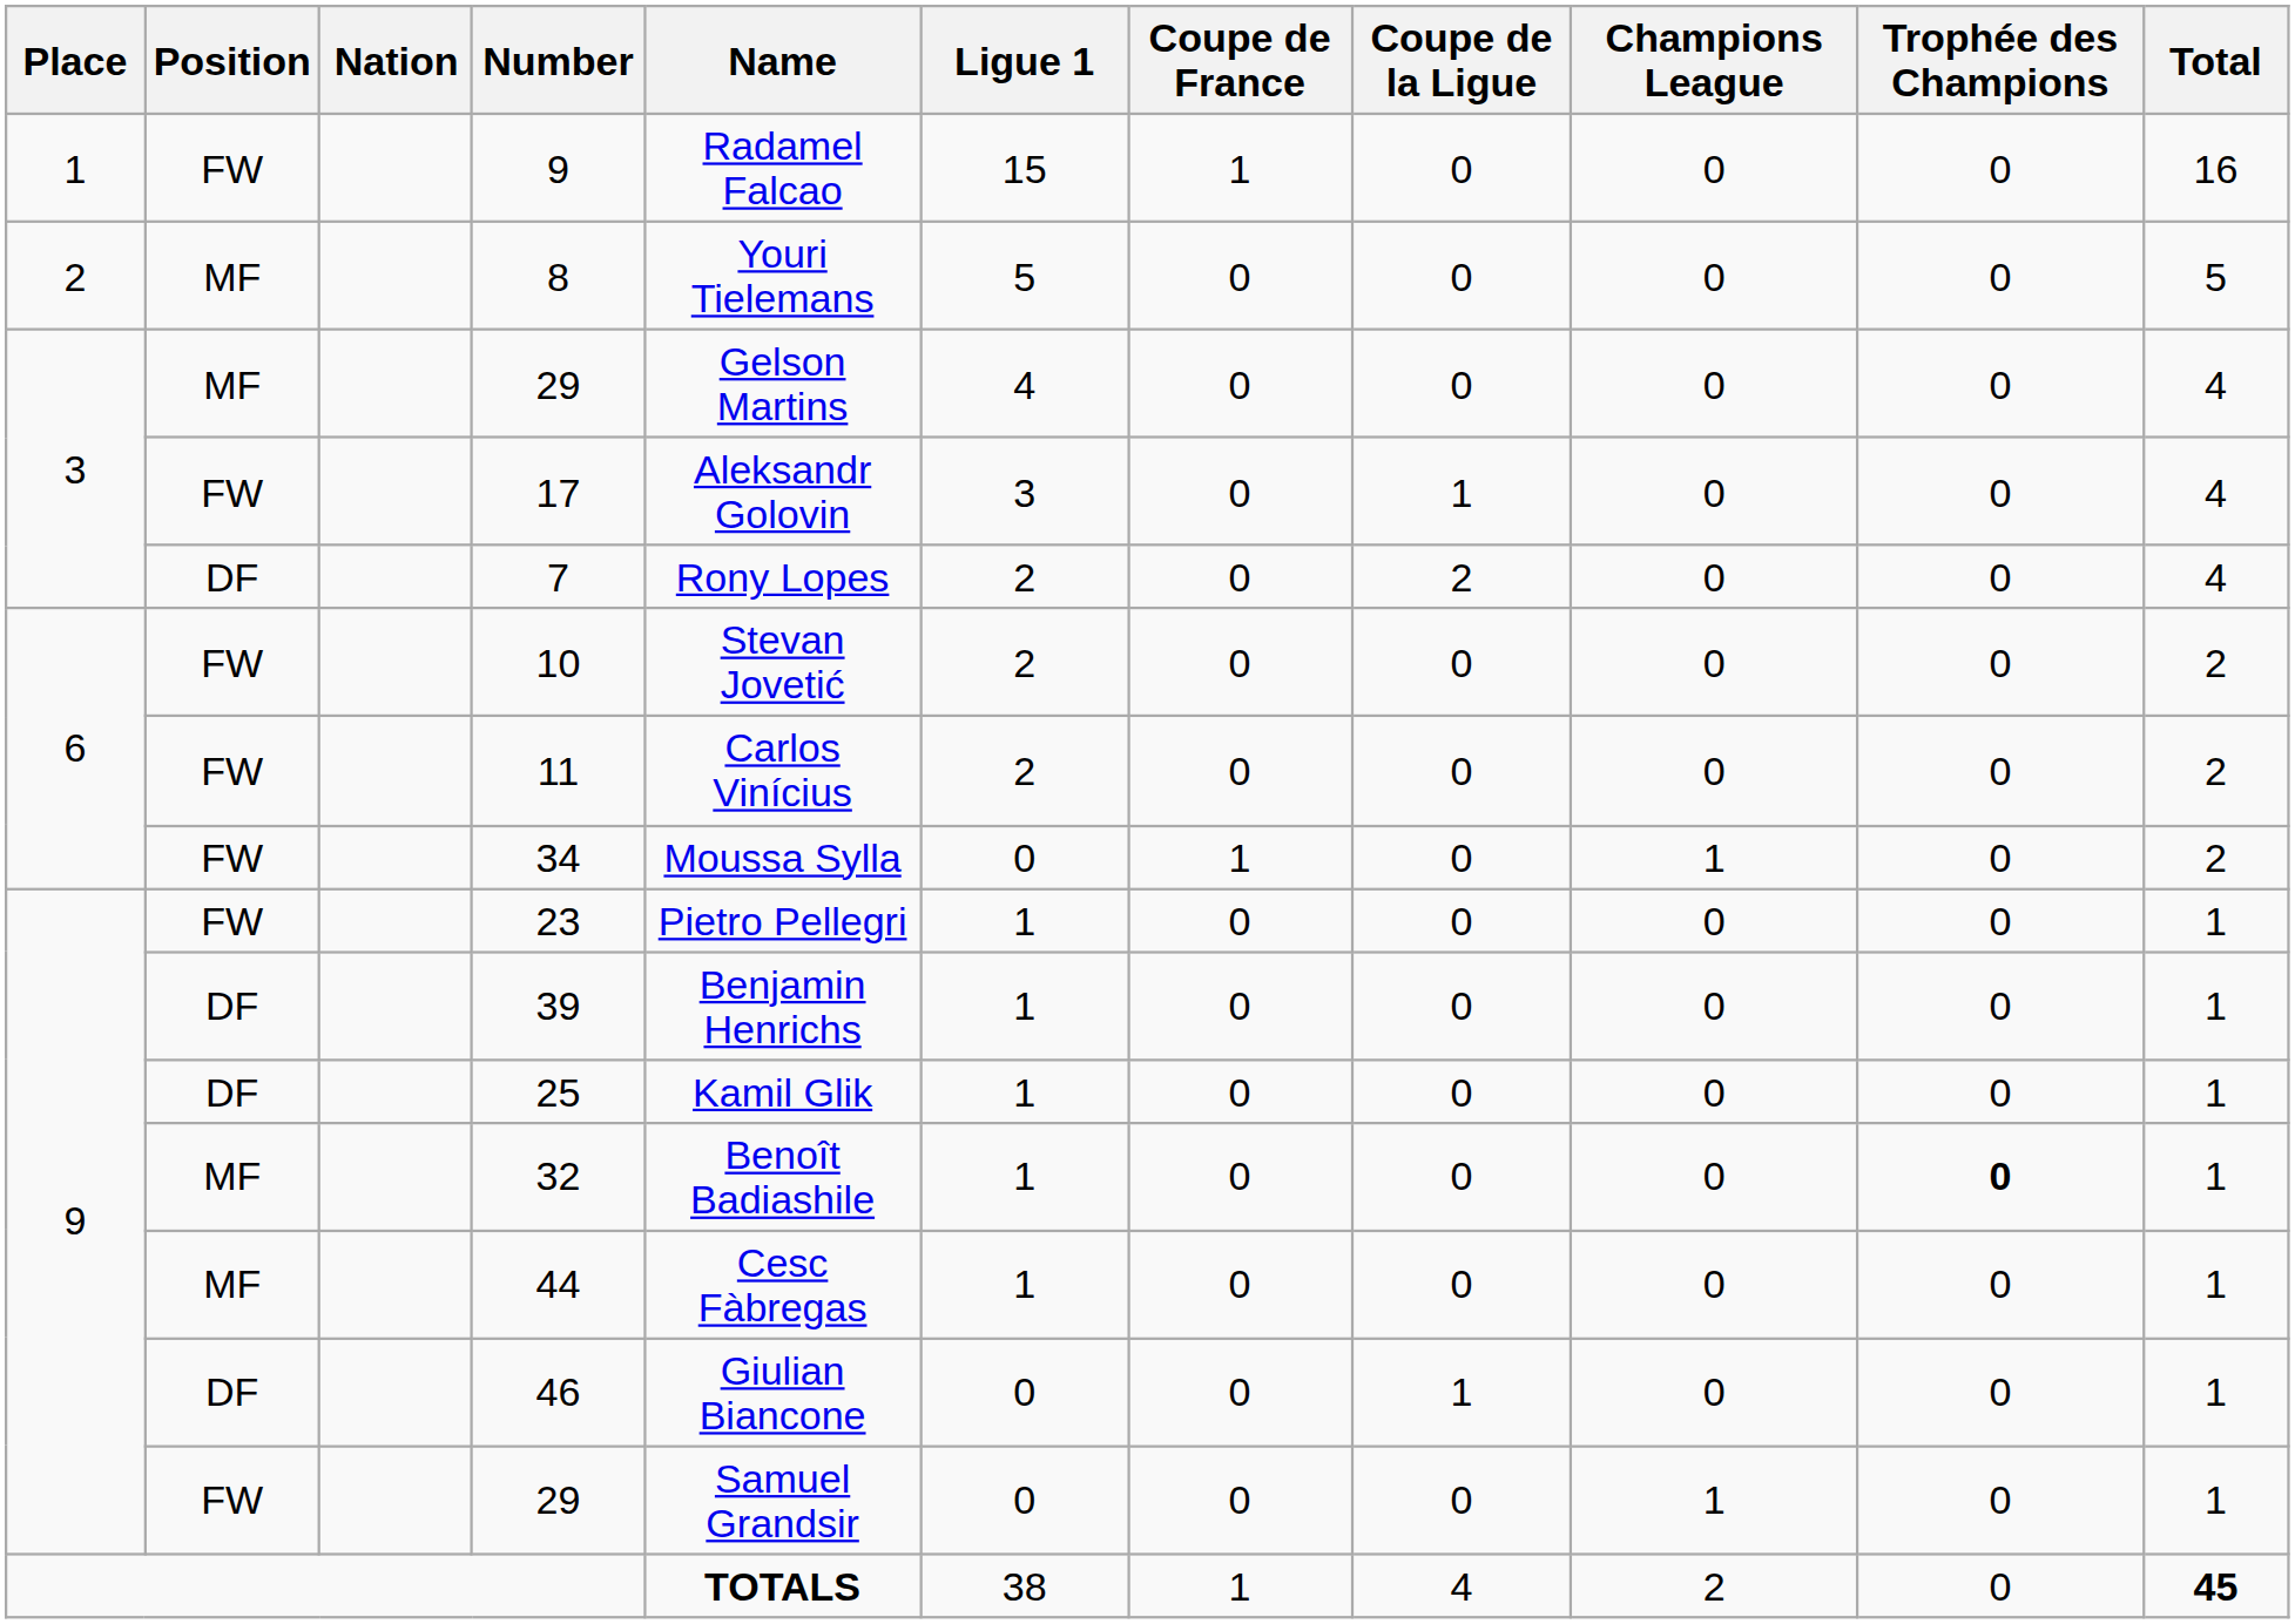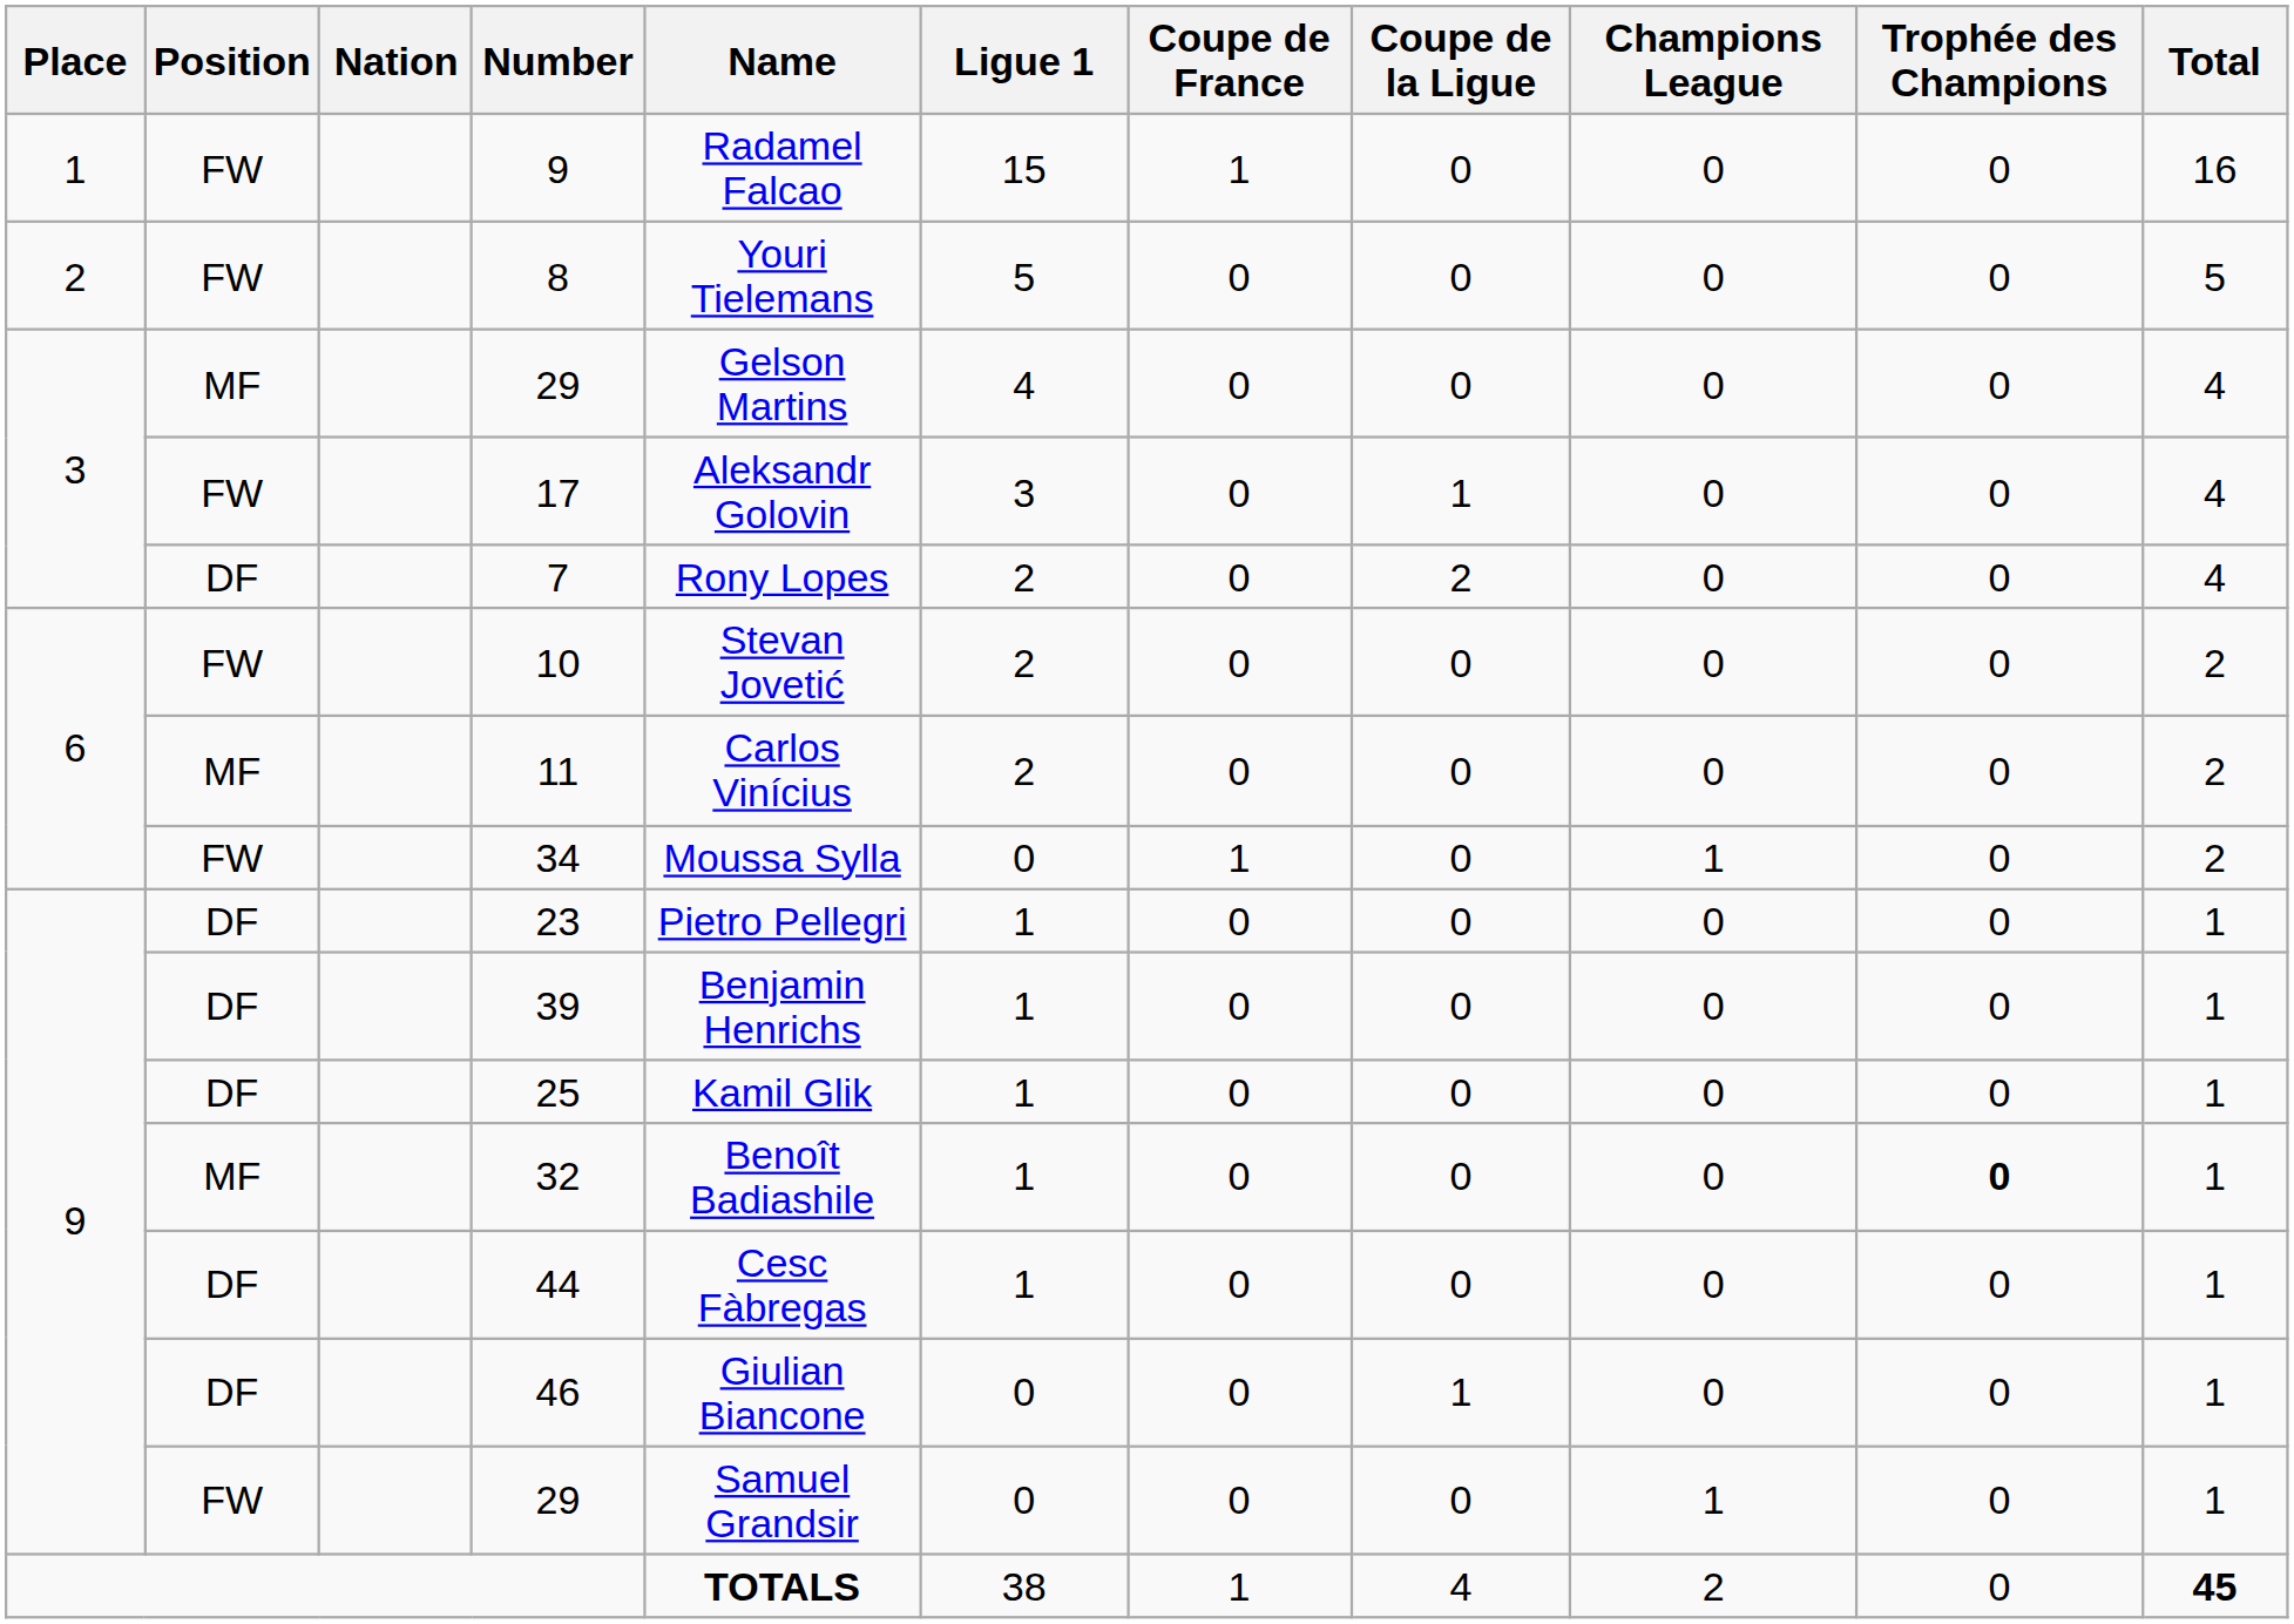8 | Position: MF -> FW
11 | Position: FW -> MF
23 | Position: FW -> DF
44 | Position: MF -> DF
